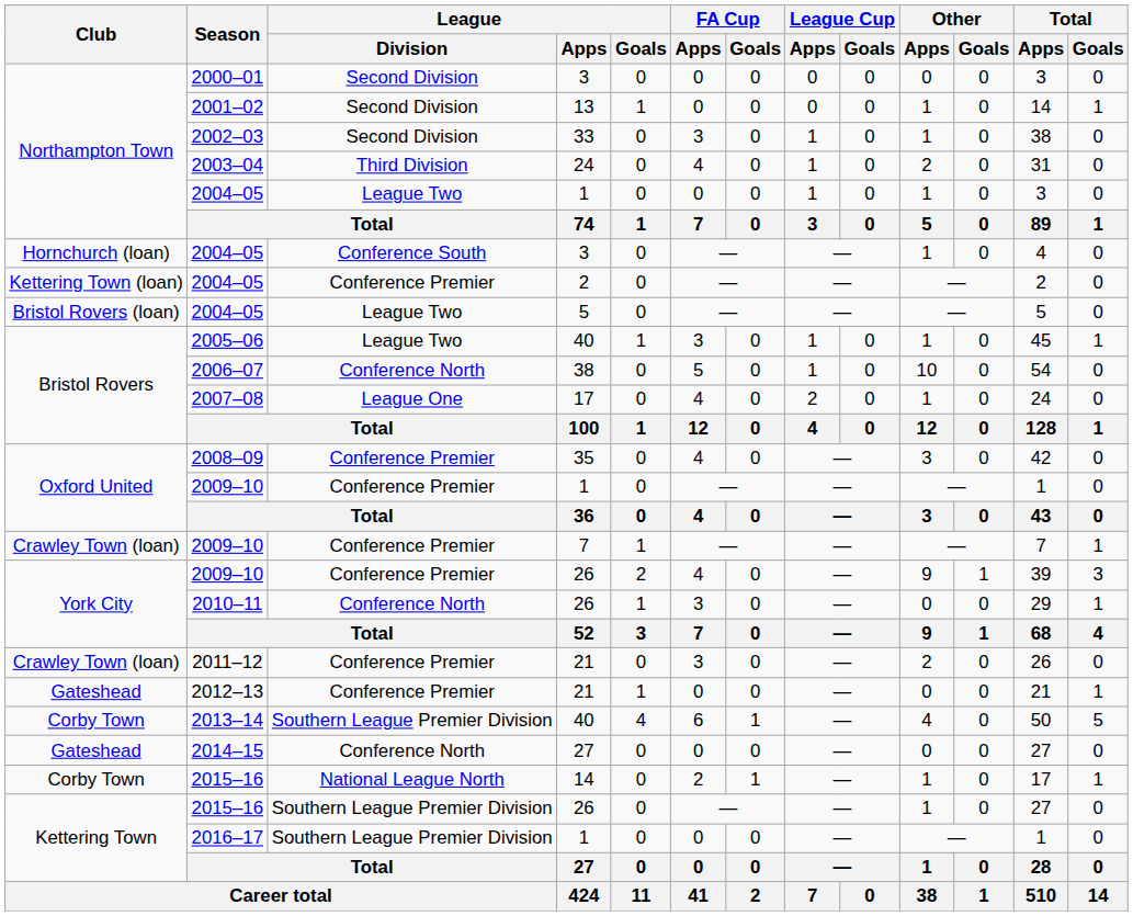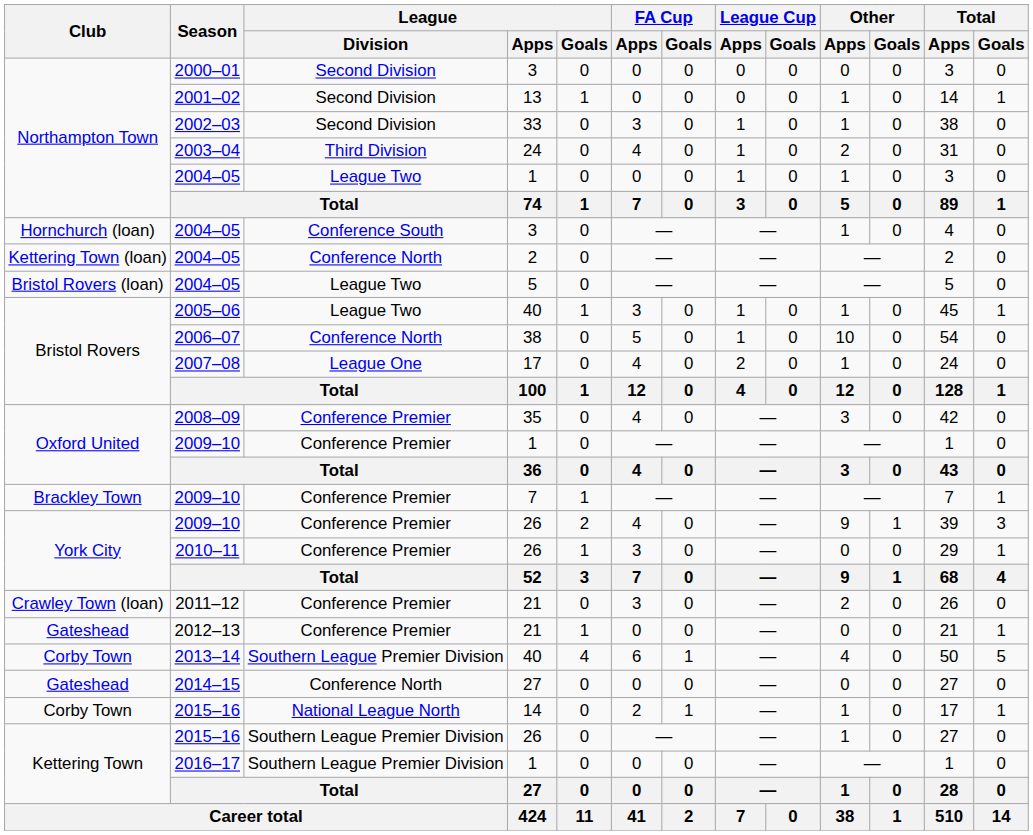2004–05 / 2 | League / Division: Conference Premier -> Conference North
2009–10 / 7 | Club: Crawley Town (loan) -> Brackley Town
2010–11 | League / Division: Conference North -> Conference Premier
